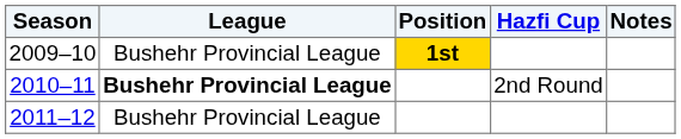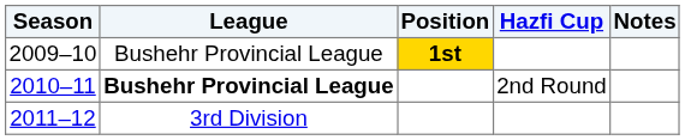2011–12 | League: Bushehr Provincial League -> 3rd Division
